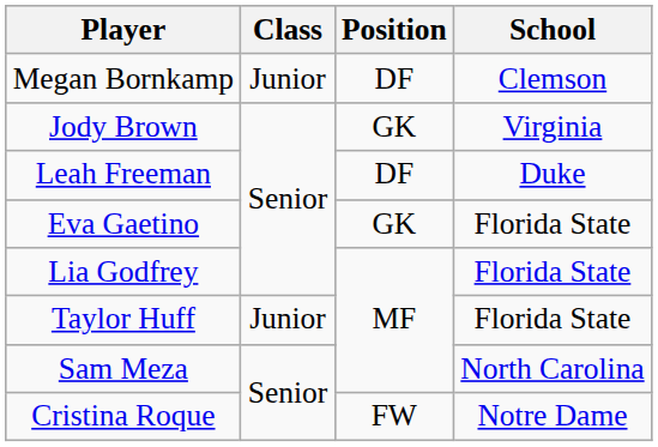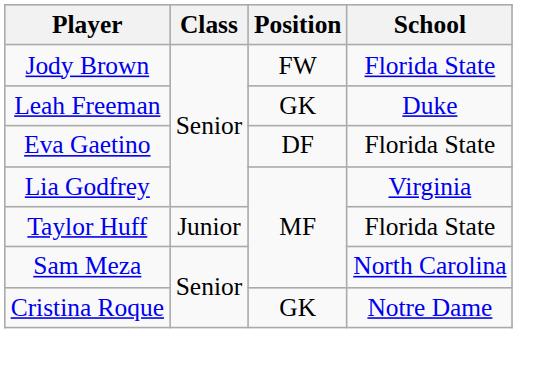- row: Megan Bornkamp | Junior | DF | Clemson
Jody Brown | Position: GK -> FW
Jody Brown | School: Virginia -> Florida State
Leah Freeman | Position: DF -> GK
Eva Gaetino | Position: GK -> DF
Lia Godfrey | School: Florida State -> Virginia
Cristina Roque | Position: FW -> GK
